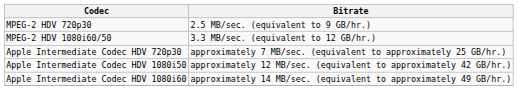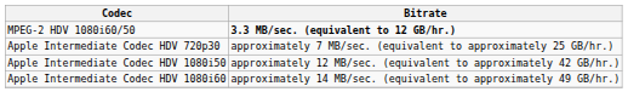- row: MPEG-2 HDV 720p30 | 2.5 MB/sec. (equivalent to 9 GB/hr.)
MPEG-2 HDV 1080i60/50 | Bitrate: normal -> bold
